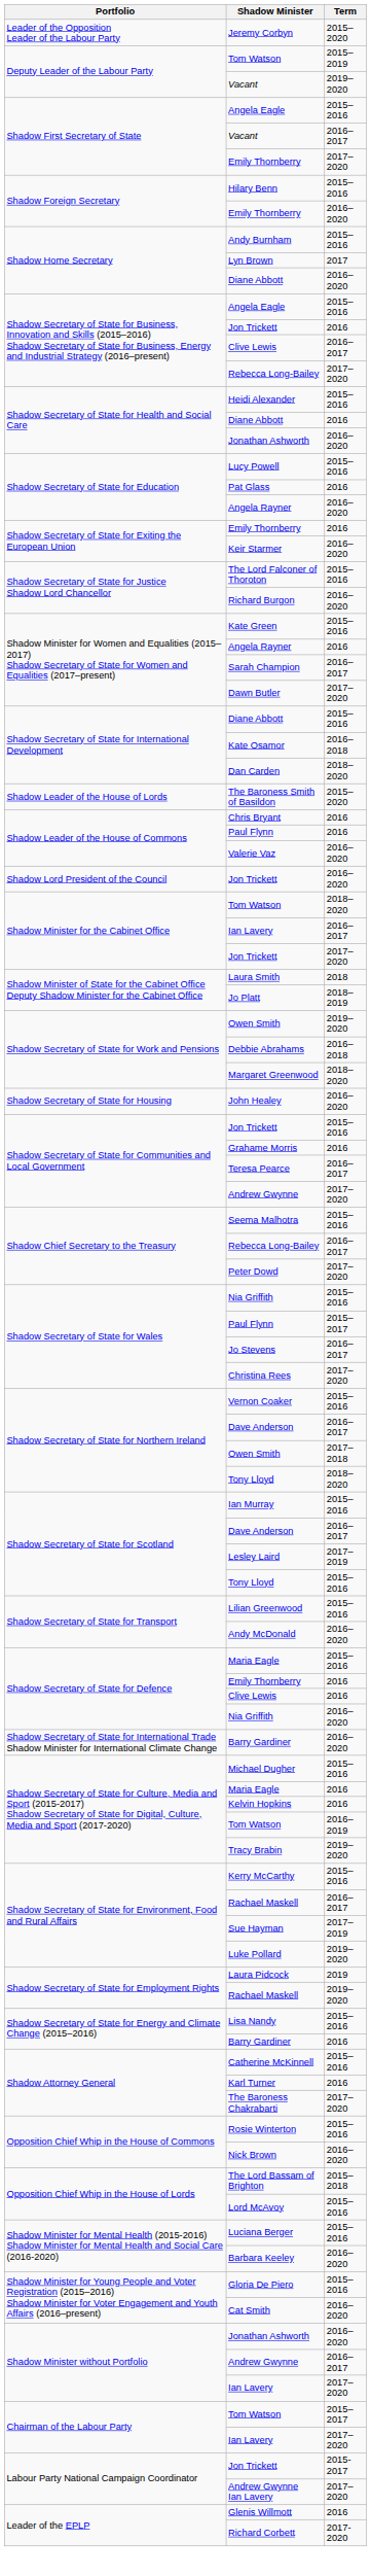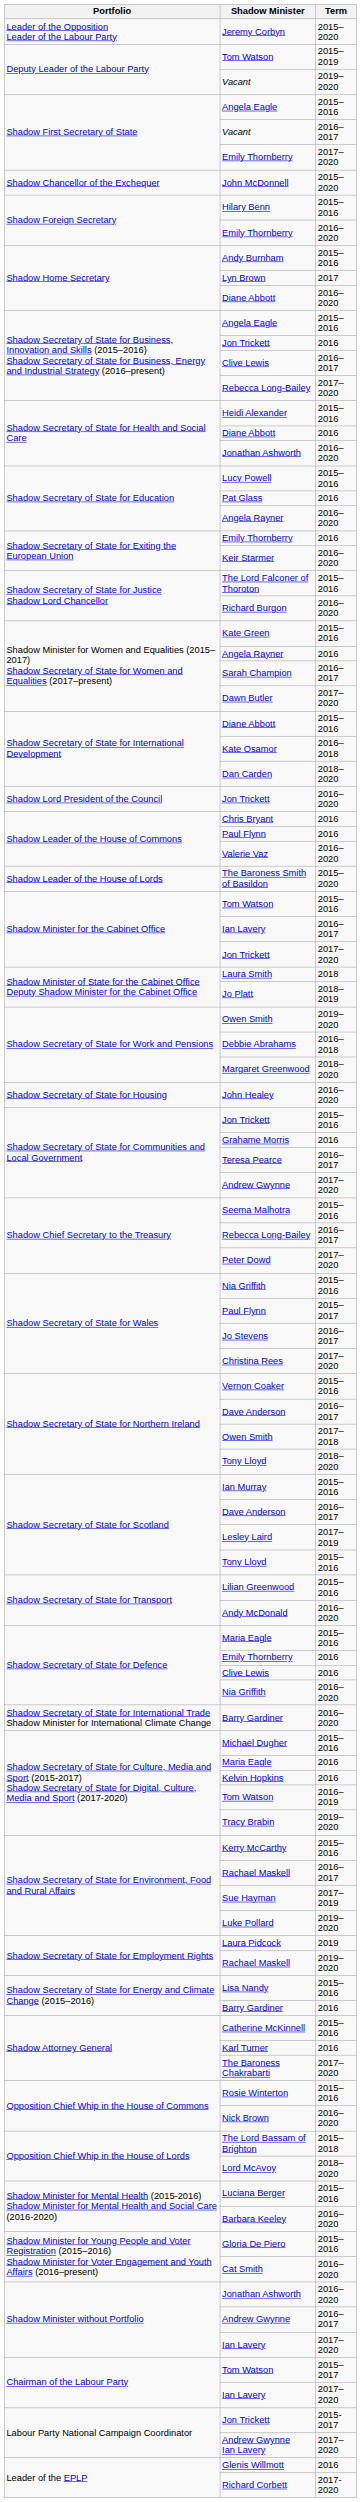+ row: Shadow Chancellor of the Exchequer | John McDonnell | 2015–2020
rows swapped: The Baroness Smith of Basildon <-> Shadow Lord President of the Council / Jon Trickett
Shadow Minister for the Cabinet Office / Tom Watson | Term: 2018–2020 -> 2015–2016
Lord McAvoy | Term: 2015–2016 -> 2018–2020
